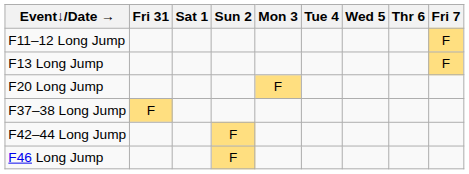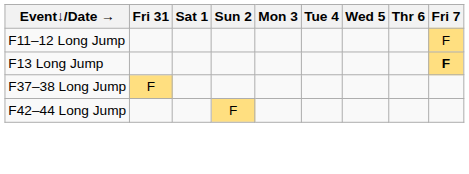F13 Long Jump | Fri 7: normal -> bold
- row: F20 Long Jump | F
- row: F46 Long Jump | F
